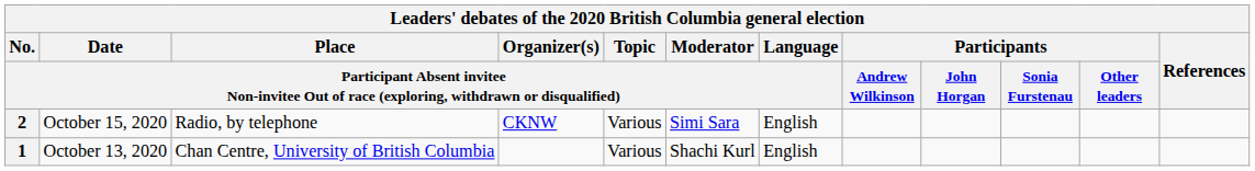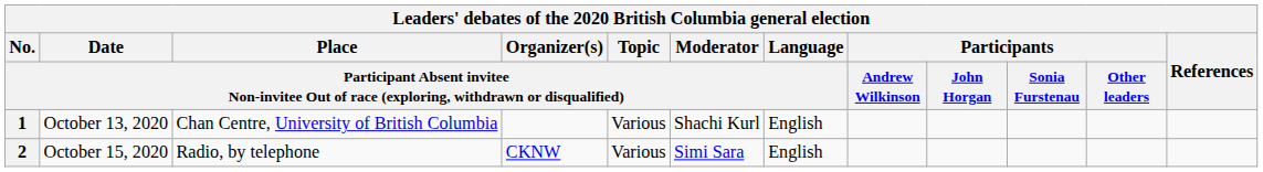rows swapped: 1 <-> 2
